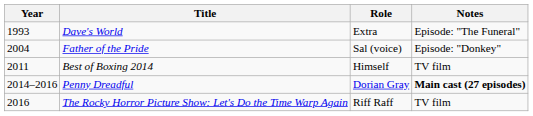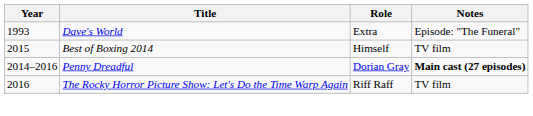- row: 2004 | Father of the Pride | Sal (voice) | Episode: "Donkey"
Best of Boxing 2014 | Year: 2011 -> 2015
